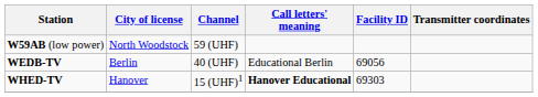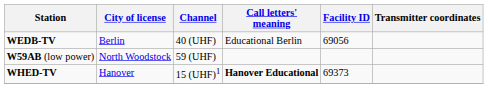rows swapped: W59AB (low power) <-> WEDB-TV
WHED-TV | Facility ID: 69303 -> 69373
